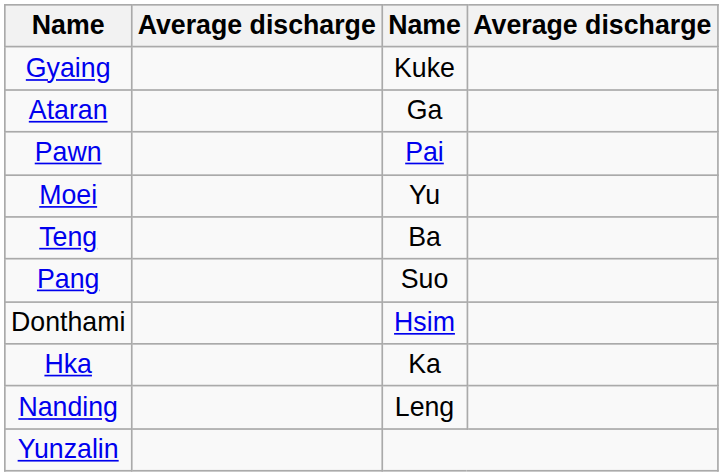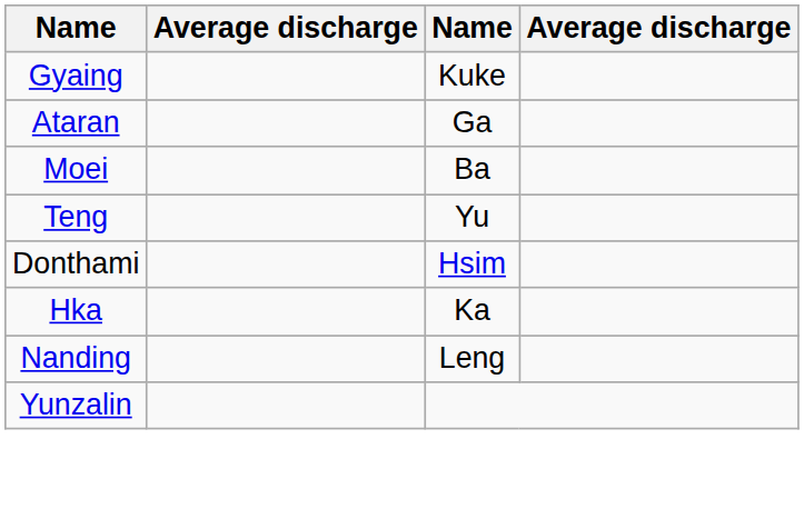- row: Pawn | Pai
Moei | column 3: Yu -> Ba
Teng | column 3: Ba -> Yu
- row: Pang | Suo
